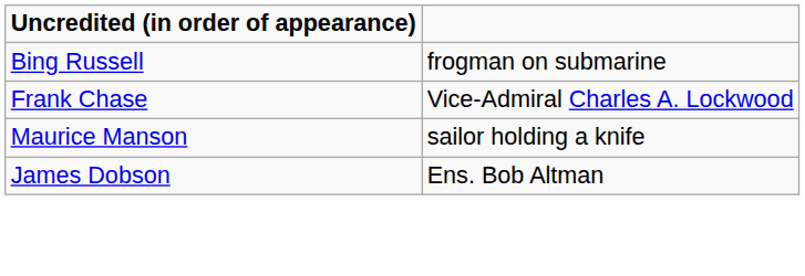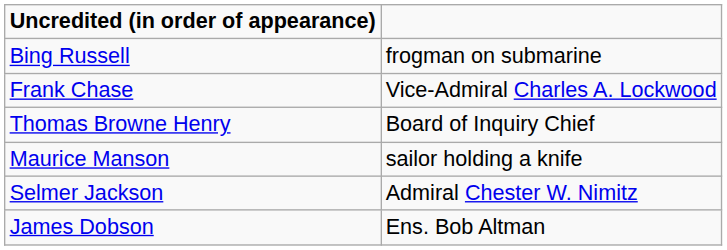+ row: Thomas Browne Henry | Board of Inquiry Chief
+ row: Selmer Jackson | Admiral Chester W. Nimitz
